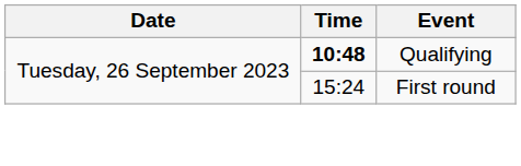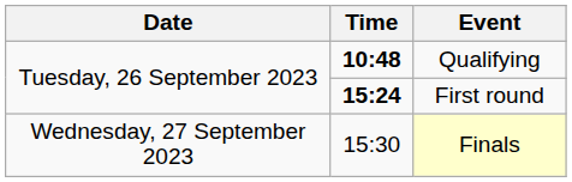First round | Time: normal -> bold
+ row: Wednesday, 27 September 2023 | 15:30 | Finals
